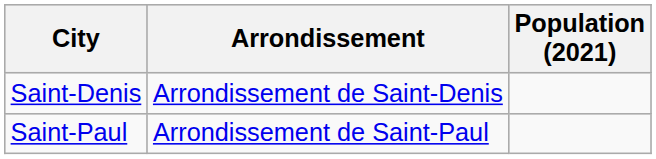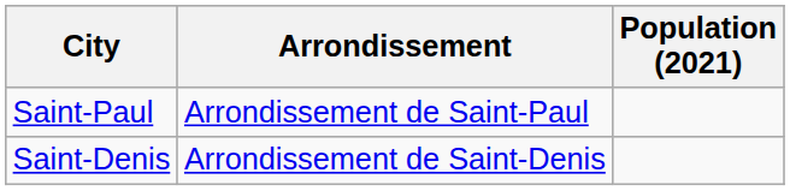rows swapped: Saint-Denis <-> Saint-Paul
